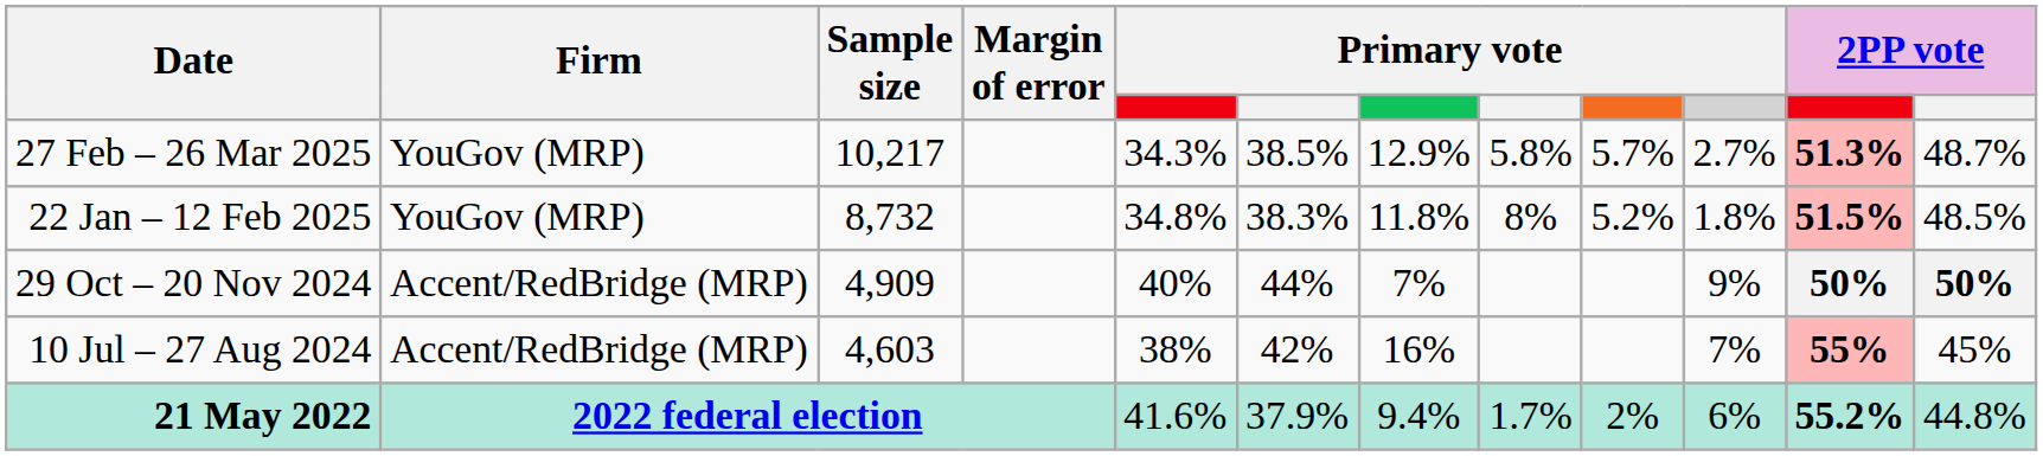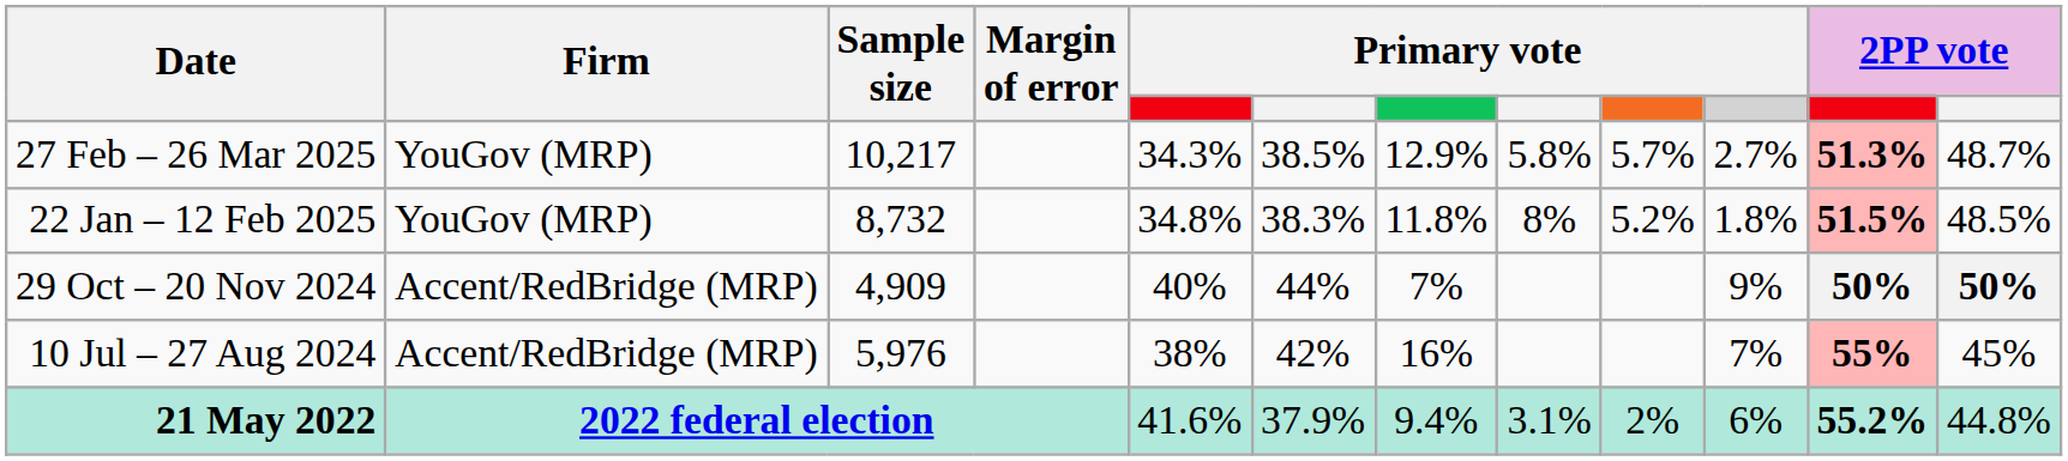10 Jul – 27 Aug 2024 | Sample size: 4,603 -> 5,976
21 May 2022 | column 8: 1.7% -> 3.1%
